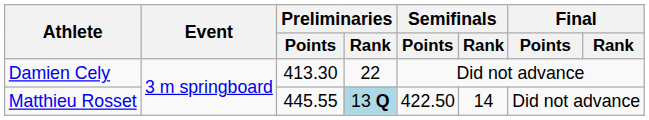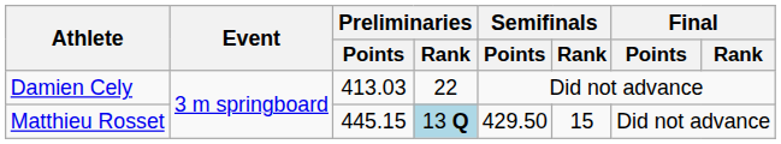Damien Cely | Preliminaries / Points: 413.30 -> 413.03
Matthieu Rosset | Preliminaries / Points: 445.55 -> 445.15
Matthieu Rosset | Semifinals / Points: 422.50 -> 429.50
Matthieu Rosset | Semifinals / Rank: 14 -> 15
